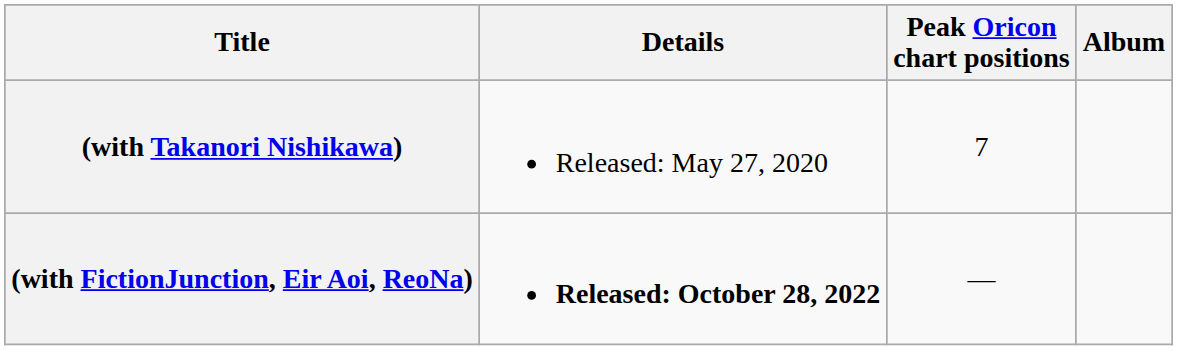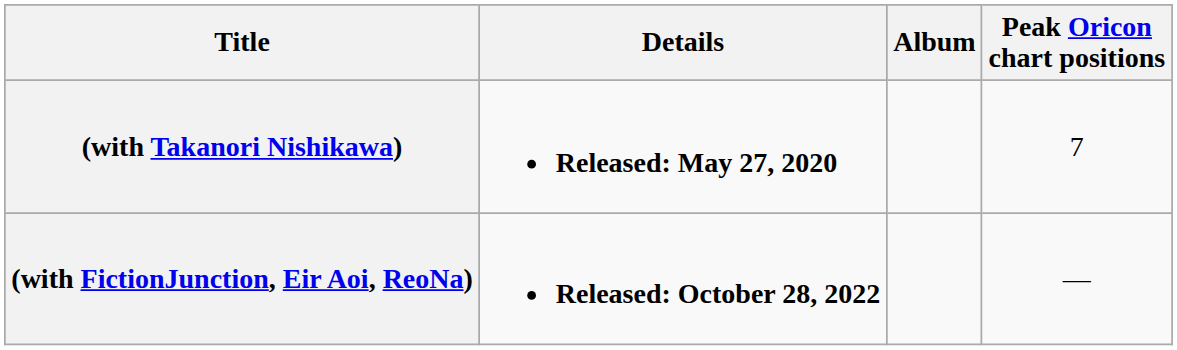columns swapped: Peak Oricon chart positions <-> Album
(with Takanori Nishikawa) | Details: normal -> bold
